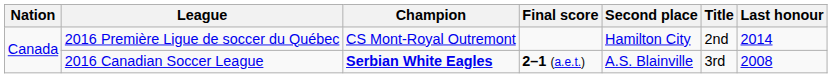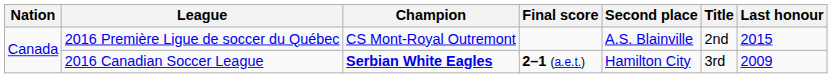2016 Première Ligue de soccer du Québec | Second place: Hamilton City -> A.S. Blainville
2016 Première Ligue de soccer du Québec | Last honour: 2014 -> 2015
2016 Canadian Soccer League | Second place: A.S. Blainville -> Hamilton City
2016 Canadian Soccer League | Last honour: 2008 -> 2009
